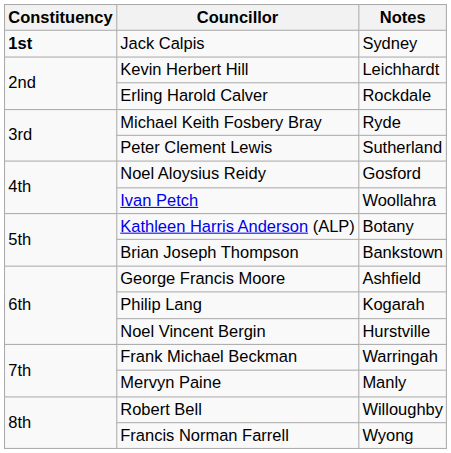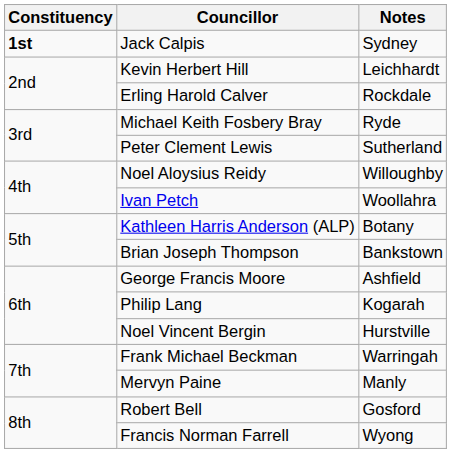Noel Aloysius Reidy | Notes: Gosford -> Willoughby
Robert Bell | Notes: Willoughby -> Gosford
